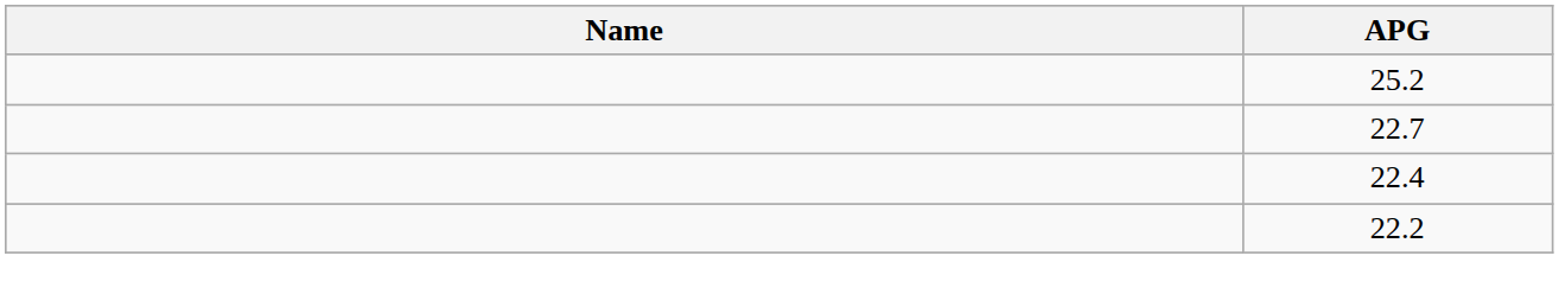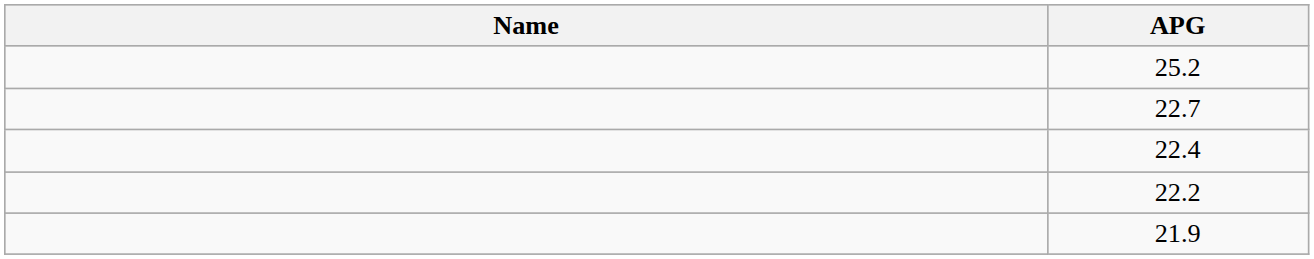+ row: 21.9
